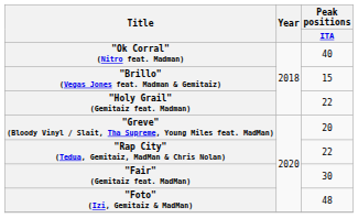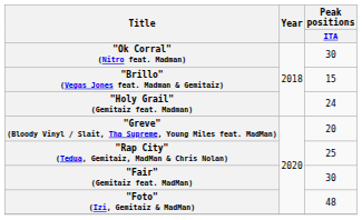"Ok Corral" (Nitro feat. Madman) | Peak positions / ITA: 40 -> 30
"Holy Grail" (Gemitaiz feat. Madman) | Peak positions / ITA: 22 -> 24
"Rap City" (Tedua, Gemitaiz, MadMan & Chris Nolan) | Peak positions / ITA: 22 -> 25
